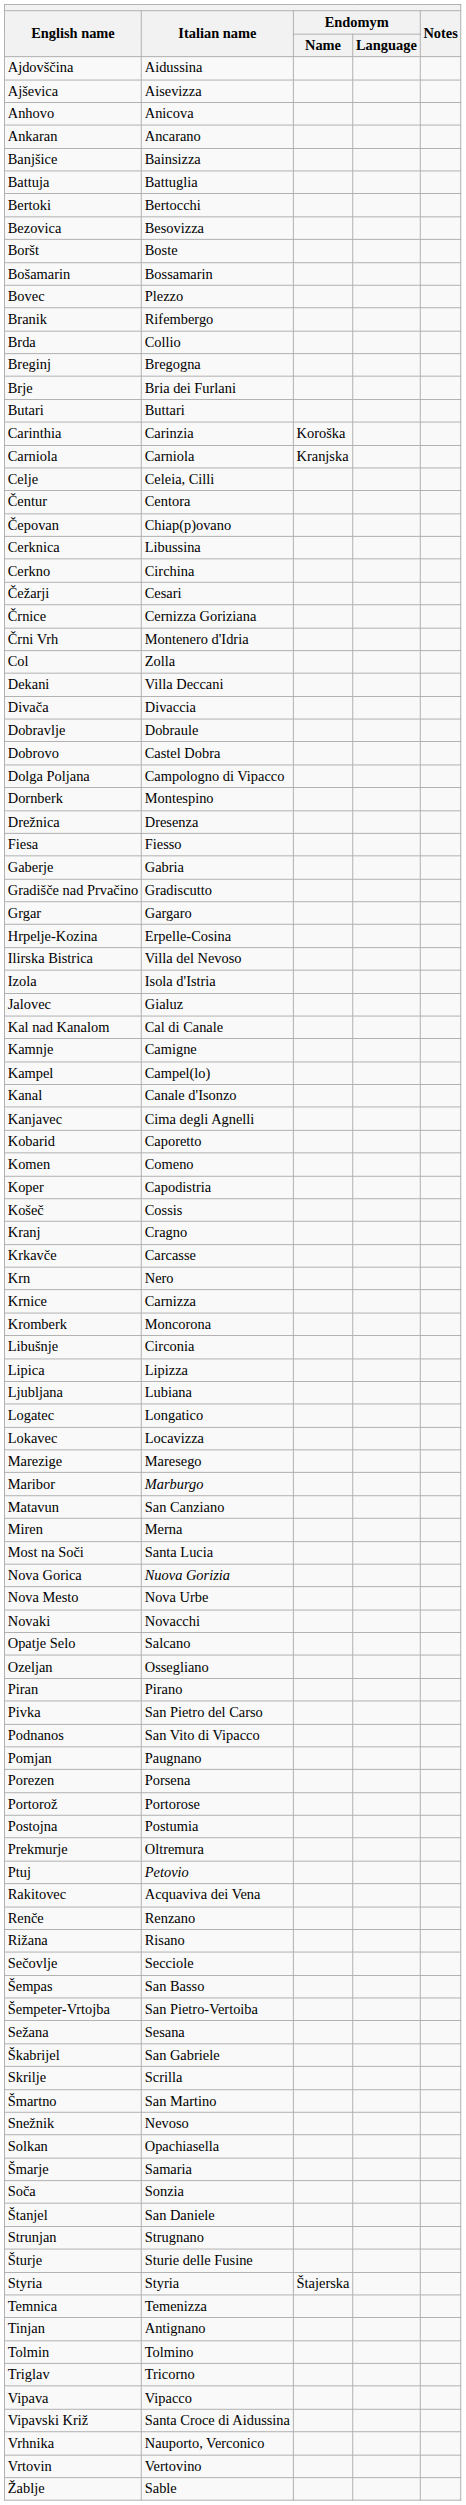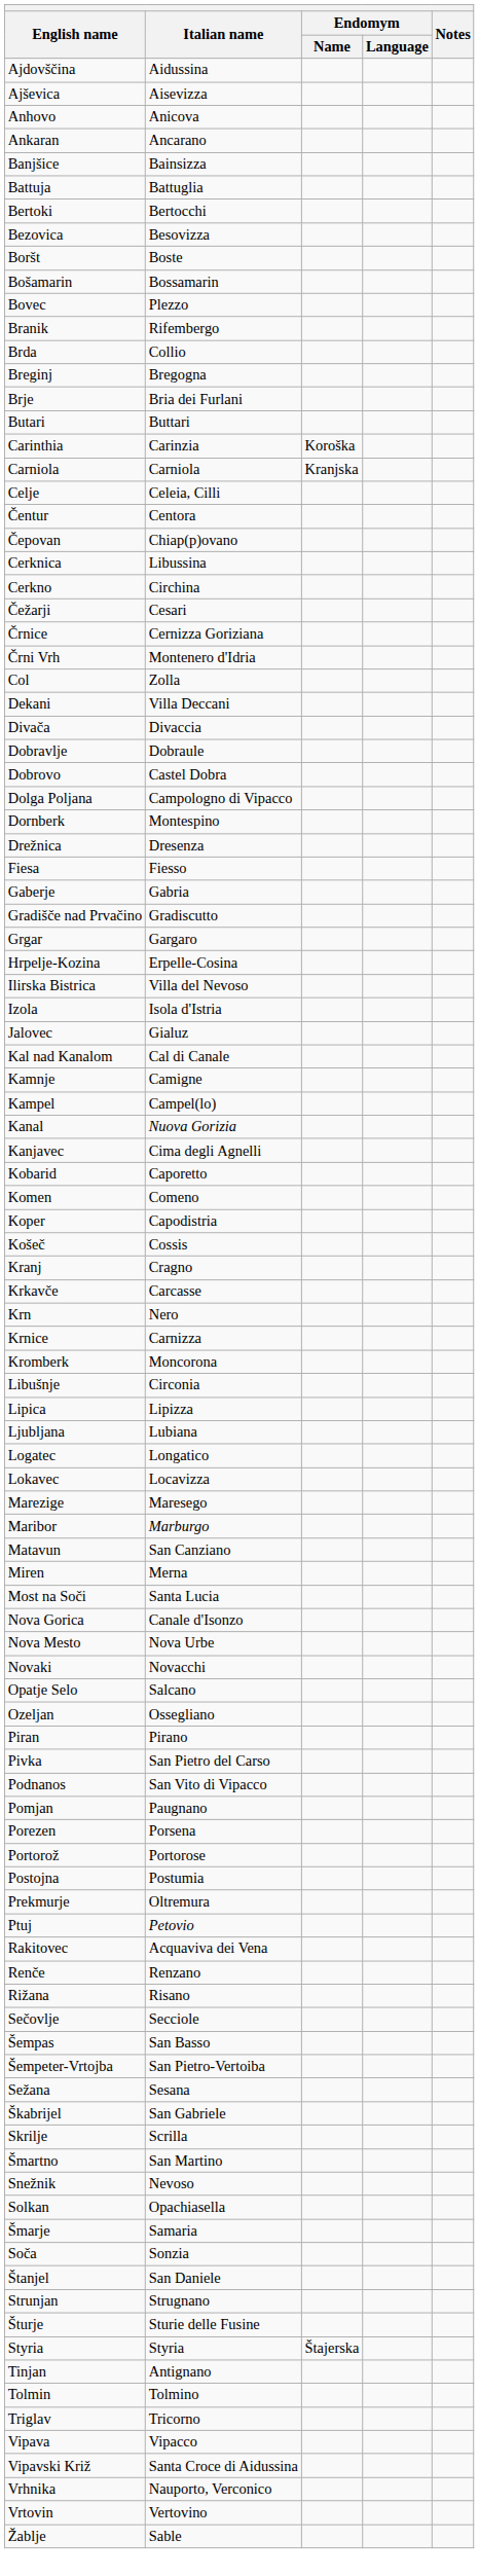Kanal | Italian name: Canale d'Isonzo -> Nuova Gorizia
Nova Gorica | Italian name: Nuova Gorizia -> Canale d'Isonzo
- row: Temnica | Temenizza
